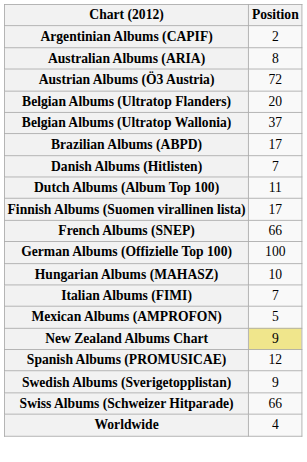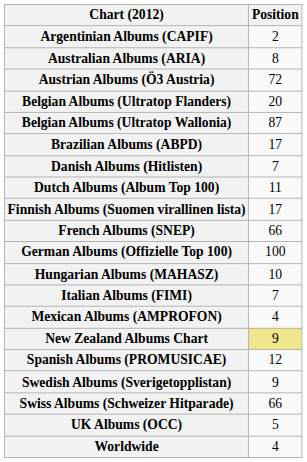Belgian Albums (Ultratop Wallonia) | Position: 37 -> 87
Mexican Albums (AMPROFON) | Position: 5 -> 4
+ row: UK Albums (OCC) | 5
